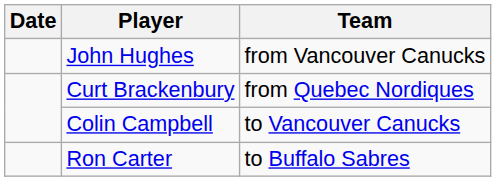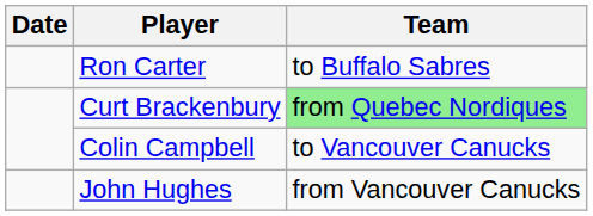rows swapped: Ron Carter <-> John Hughes
Curt Brackenbury | Team: no background -> lightgreen background
